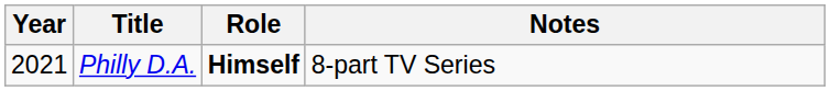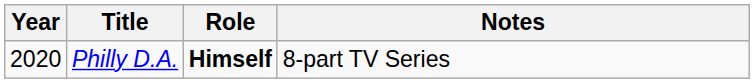Philly D.A. | Year: 2021 -> 2020
